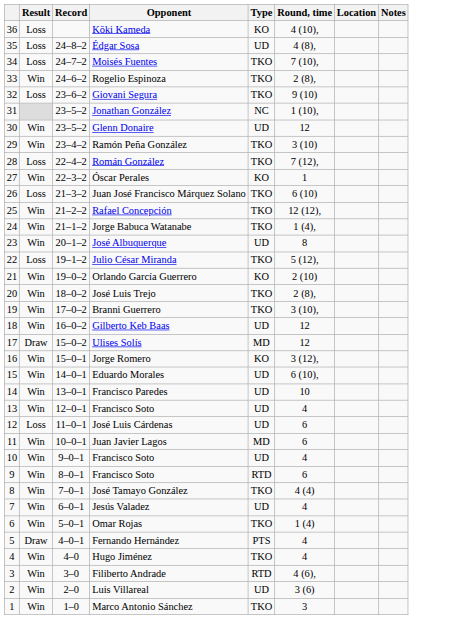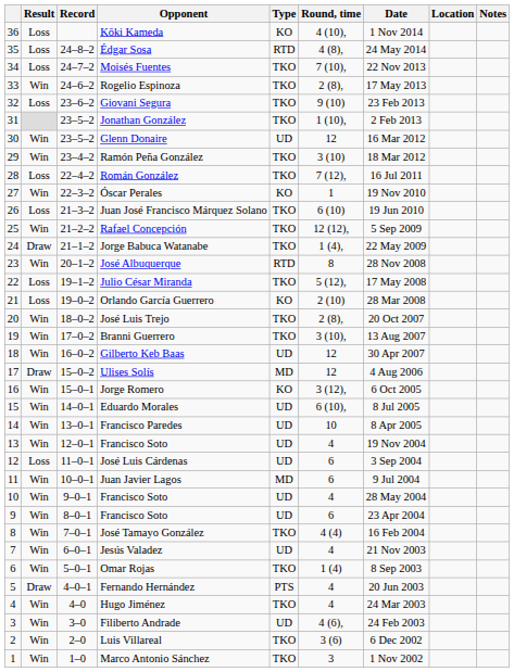+ column: Date | 1 Nov 2014 | 24 May 2014 | 22 Nov 2013 | 17 May 2013 | 23 Feb 2013 | 2 Feb 2013 | 16 Mar 2012 | 18 Mar 2012 | 16 Jul 2011 | 19 Nov 2010 | 19 Jun 2010 | 5 Sep 2009 | 22 May 2009 | 28 Nov 2008 | 17 May 2008 | 28 Mar 2008 | 20 Oct 2007 | 13 Aug 2007 | 30 Apr 2007 | 4 Aug 2006 | 6 Oct 2005 | 8 Jul 2005 | 8 Apr 2005 | 19 Nov 2004 | 3 Sep 2004 | 9 Jul 2004 | 28 May 2004 | 23 Apr 2004 | 16 Feb 2004 | 21 Nov 2003 | 8 Sep 2003 | 20 Jun 2003 | 24 Mar 2003 | 24 Feb 2003 | 6 Dec 2002 | 1 Nov 2002
Édgar Sosa | Type: UD -> RTD
Jonathan González | Type: NC -> TKO
Jorge Babuca Watanabe | Result: Win -> Draw
José Albuquerque | Type: UD -> RTD
Orlando García Guerrero | Result: Win -> Loss
9 / Francisco Soto | Type: RTD -> UD
Filiberto Andrade | Type: RTD -> UD
Luis Villareal | Type: UD -> TKO
